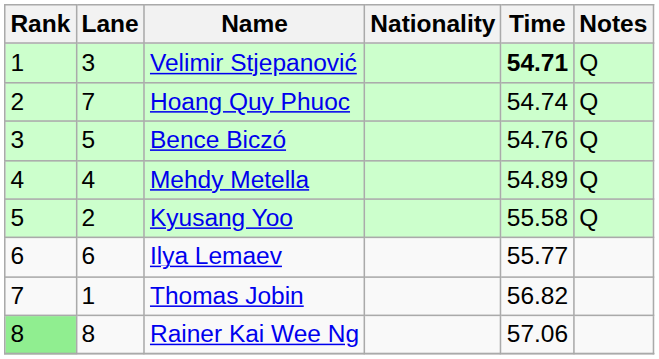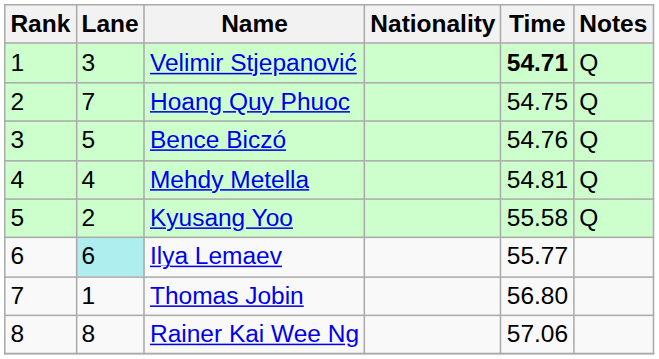Hoang Quy Phuoc | Time: 54.74 -> 54.75
Mehdy Metella | Time: 54.89 -> 54.81
Ilya Lemaev | Lane: no background -> paleturquoise background
Thomas Jobin | Time: 56.82 -> 56.80
Rainer Kai Wee Ng | Rank: lightgreen background -> no background
